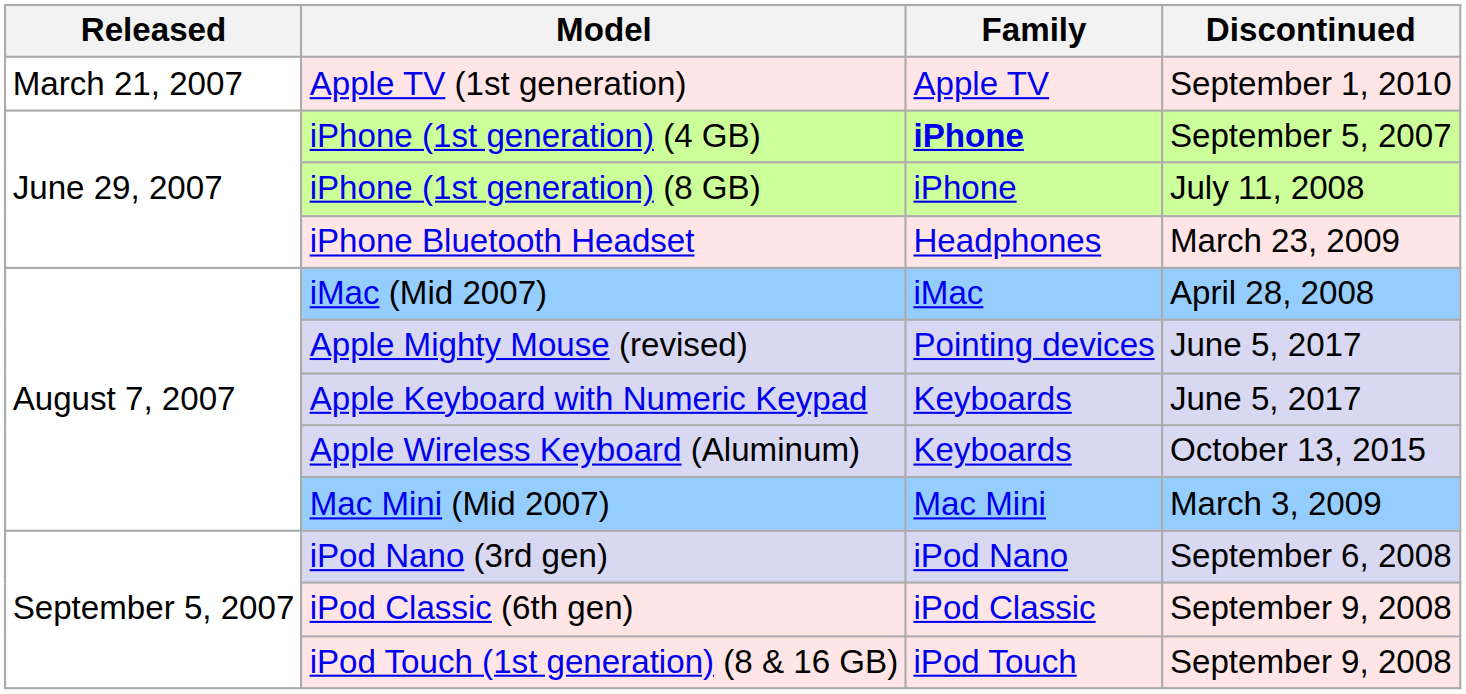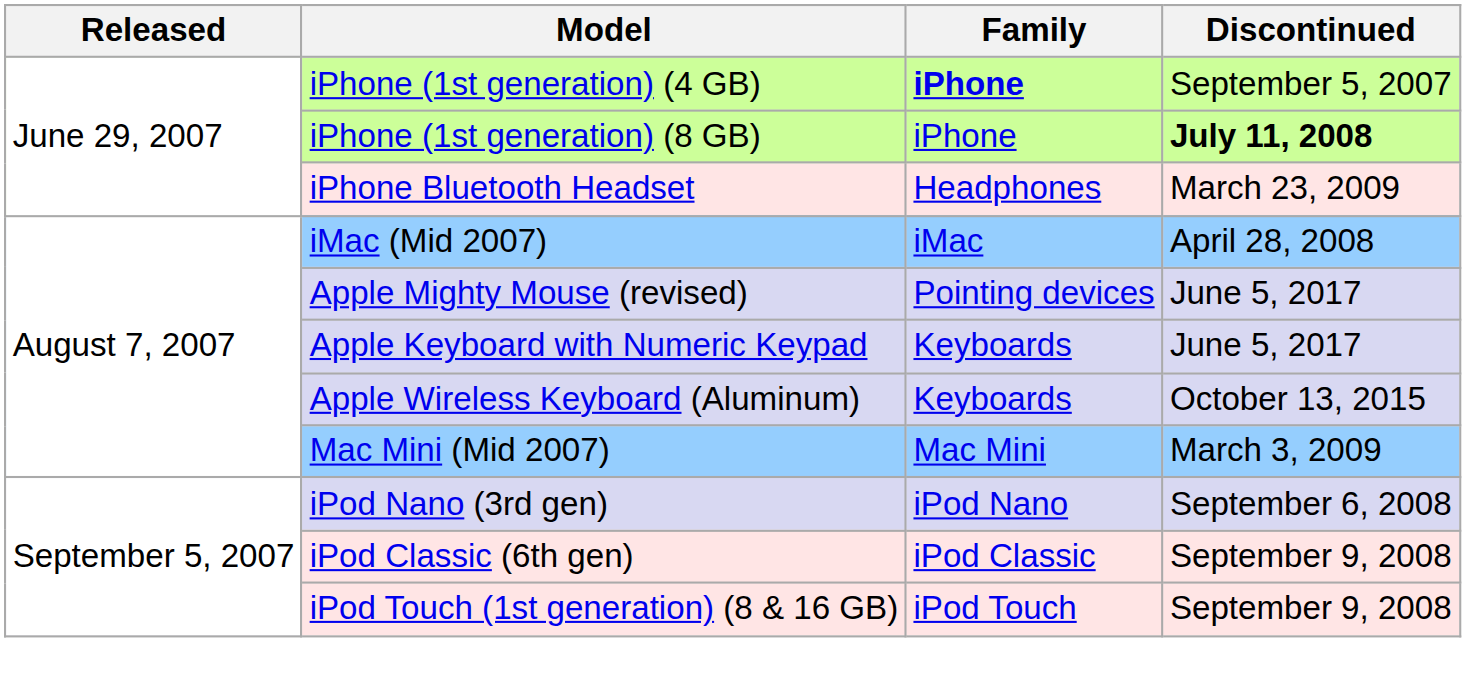- row: March 21, 2007 | Apple TV (1st generation) | Apple TV | September 1, 2010
iPhone (1st generation) (8 GB) | Discontinued: normal -> bold
